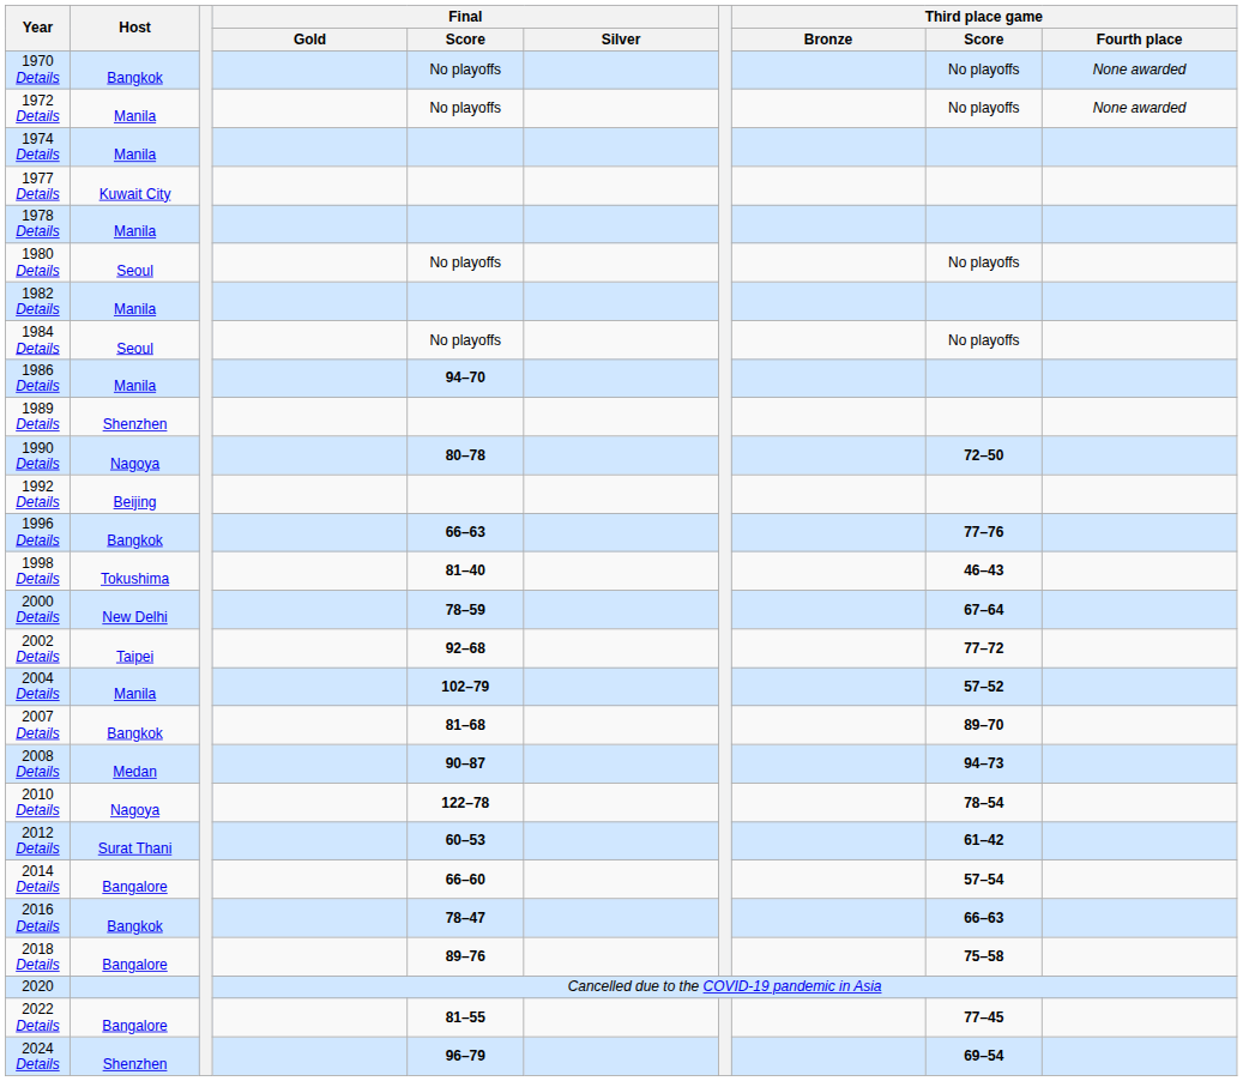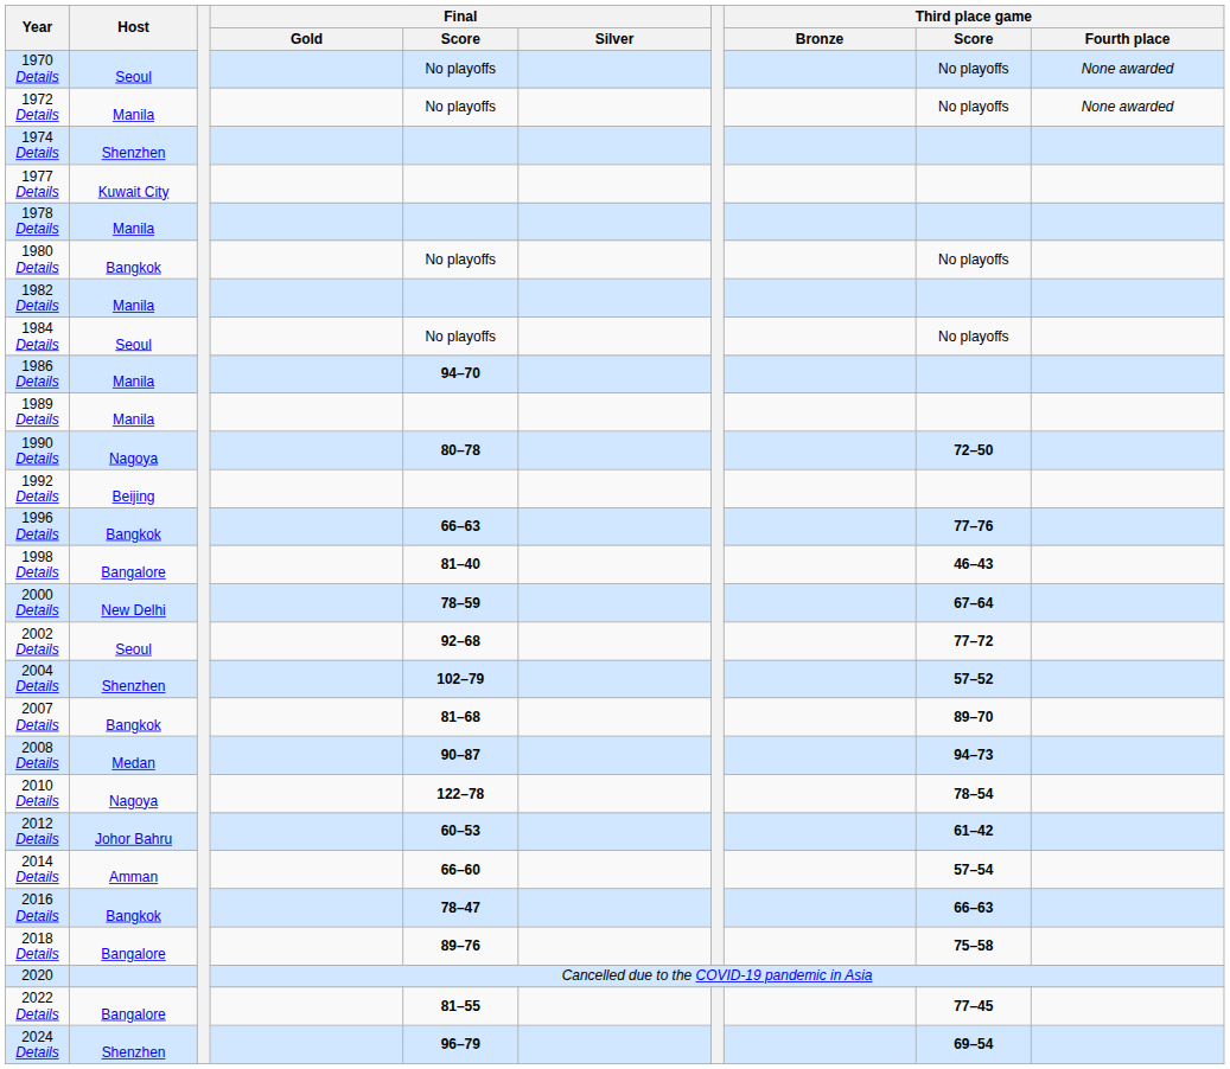1970 Details | Host: Bangkok -> Seoul
1974 Details | Host: Manila -> Shenzhen
1980 Details | Host: Seoul -> Bangkok
1989 Details | Host: Shenzhen -> Manila
1998 Details | Host: Tokushima -> Bangalore
2002 Details | Host: Taipei -> Seoul
2004 Details | Host: Manila -> Shenzhen
2012 Details | Host: Surat Thani -> Johor Bahru
2014 Details | Host: Bangalore -> Amman
